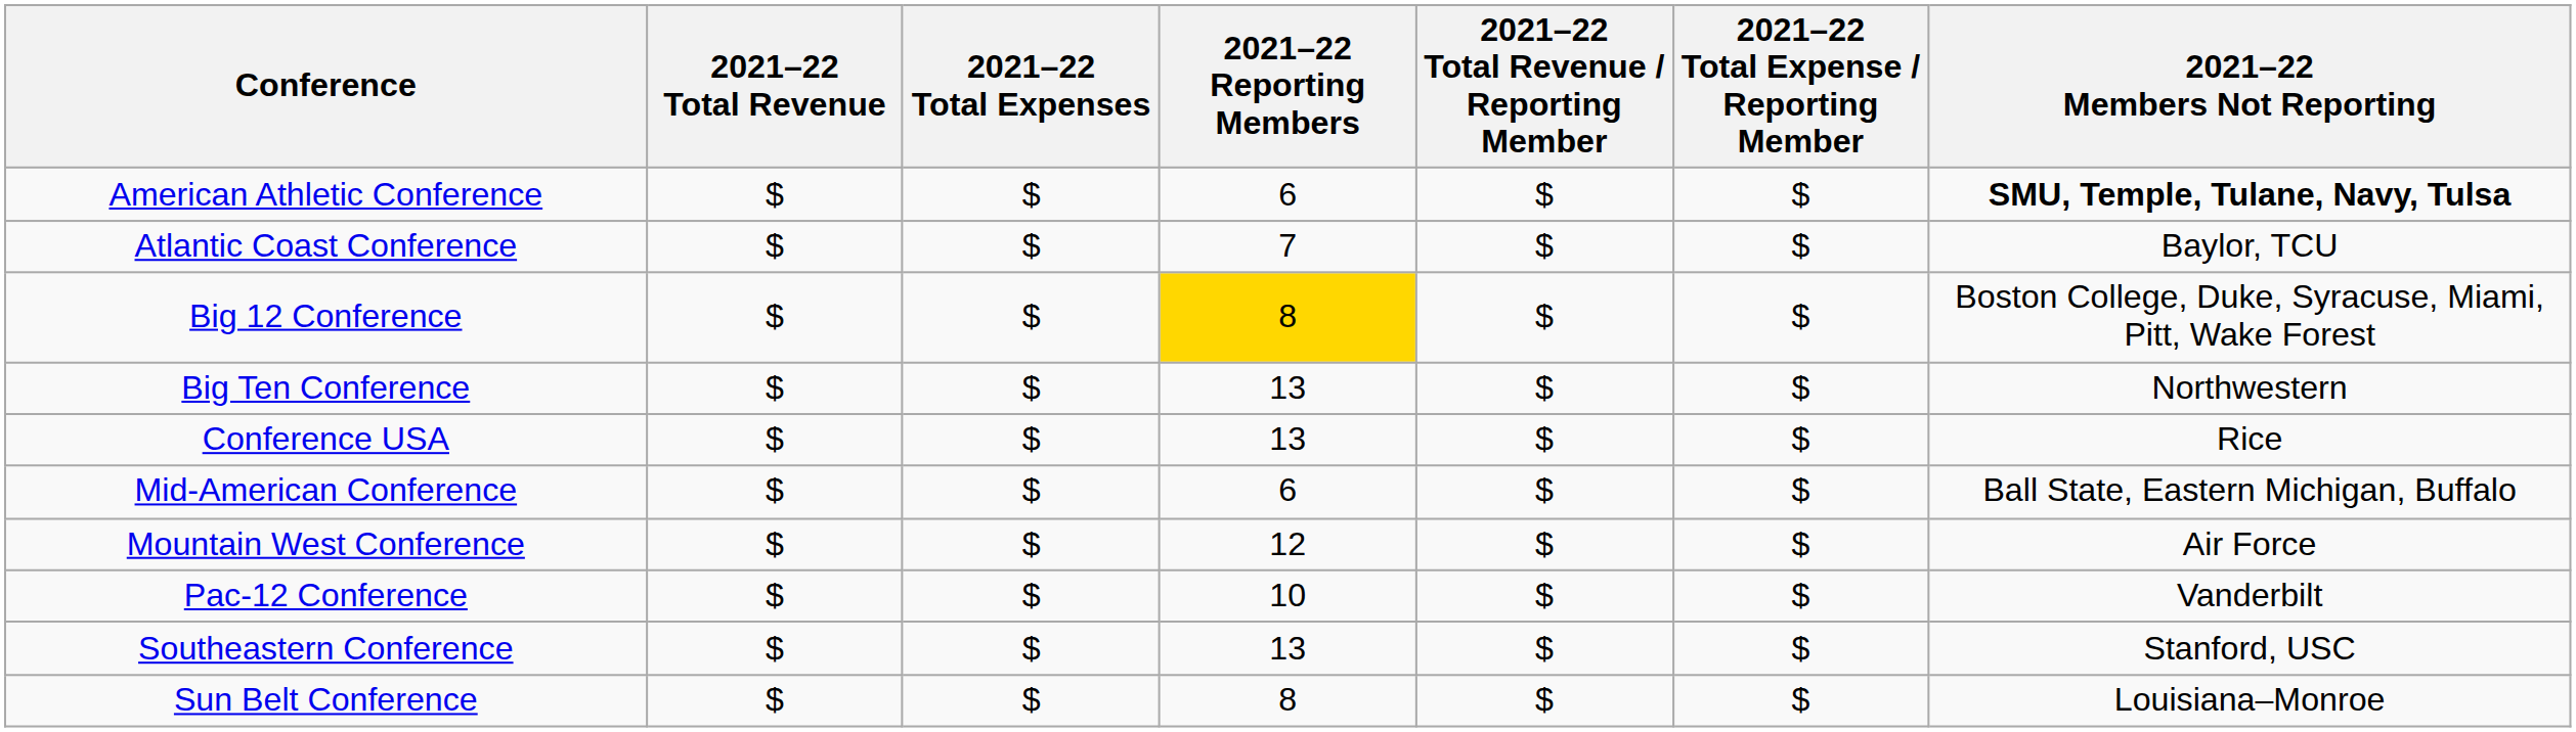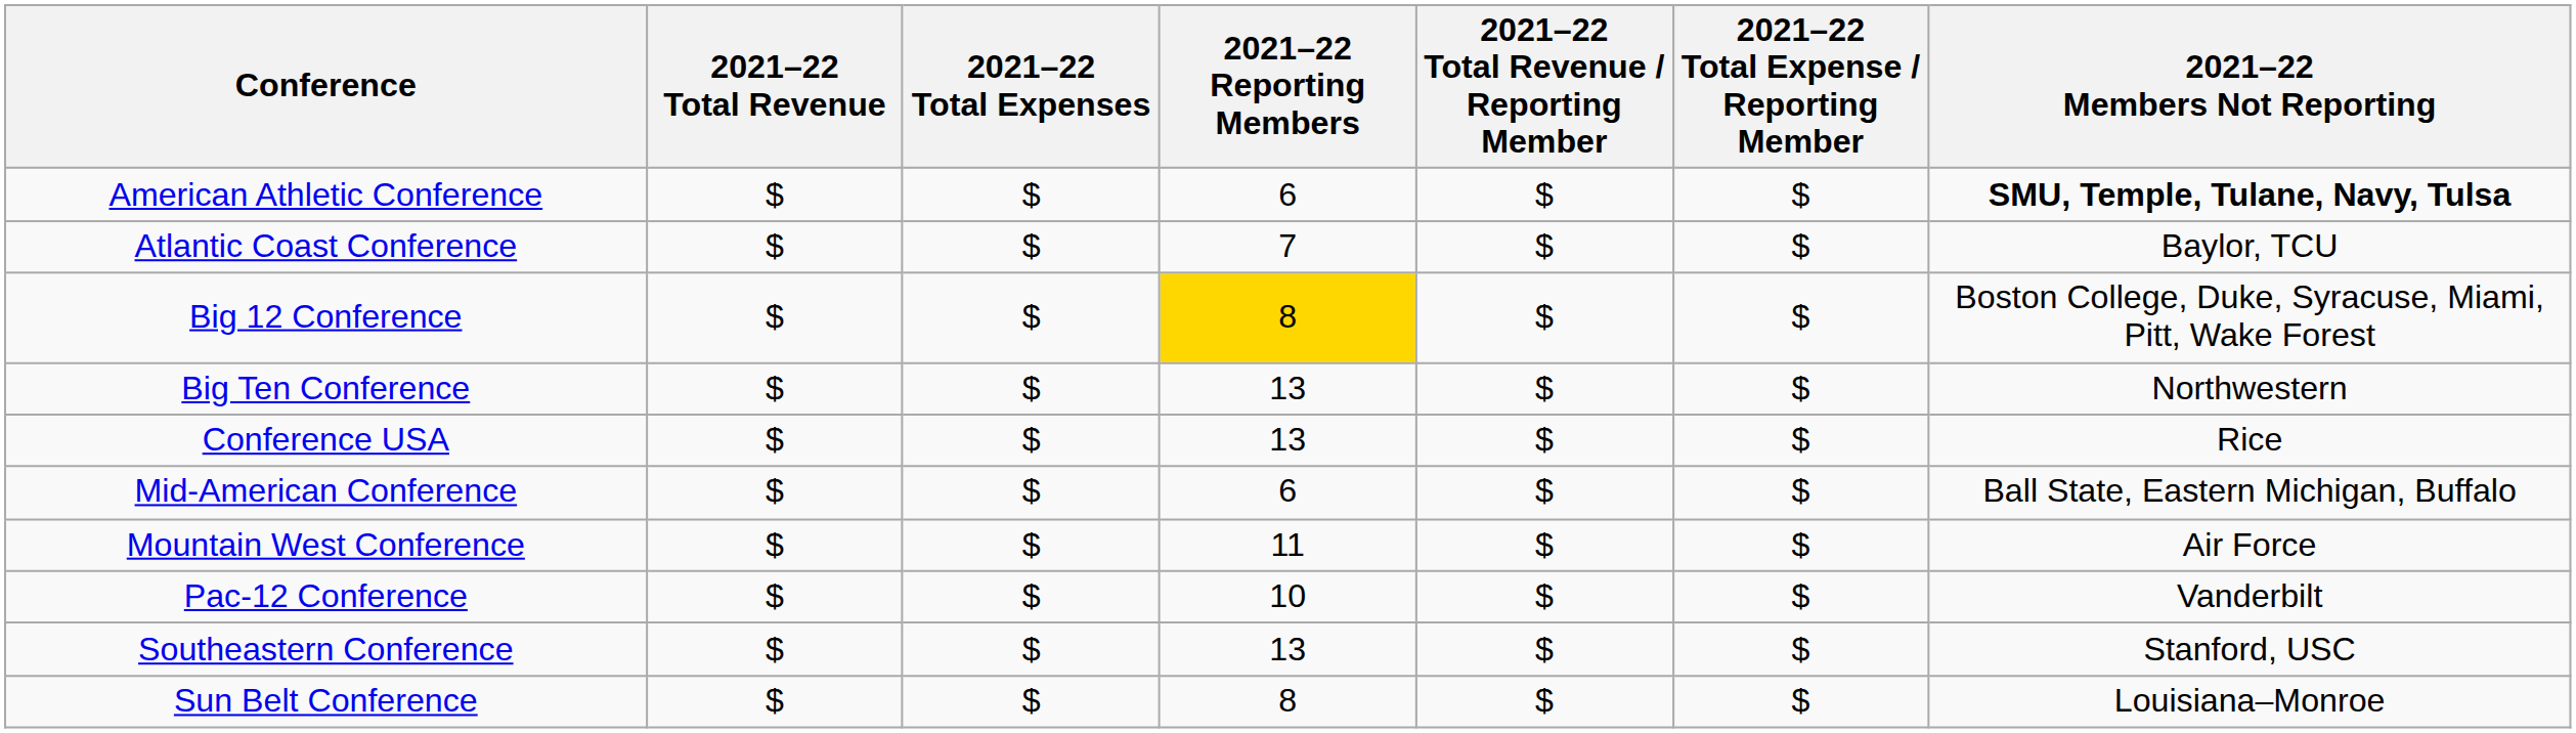Mountain West Conference | 2021–22 Reporting Members: 12 -> 11
